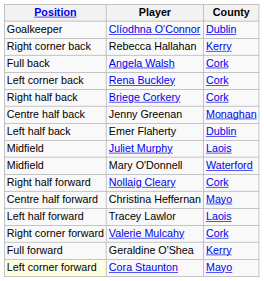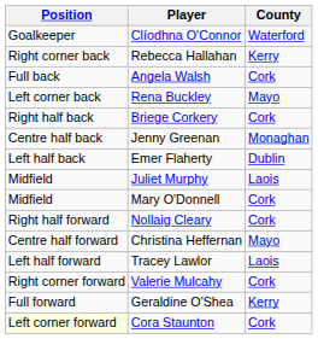Clíodhna O'Connor | County: Dublin -> Waterford
Rena Buckley | County: Cork -> Mayo
Mary O'Donnell | County: Waterford -> Cork
Cora Staunton | County: Mayo -> Cork
